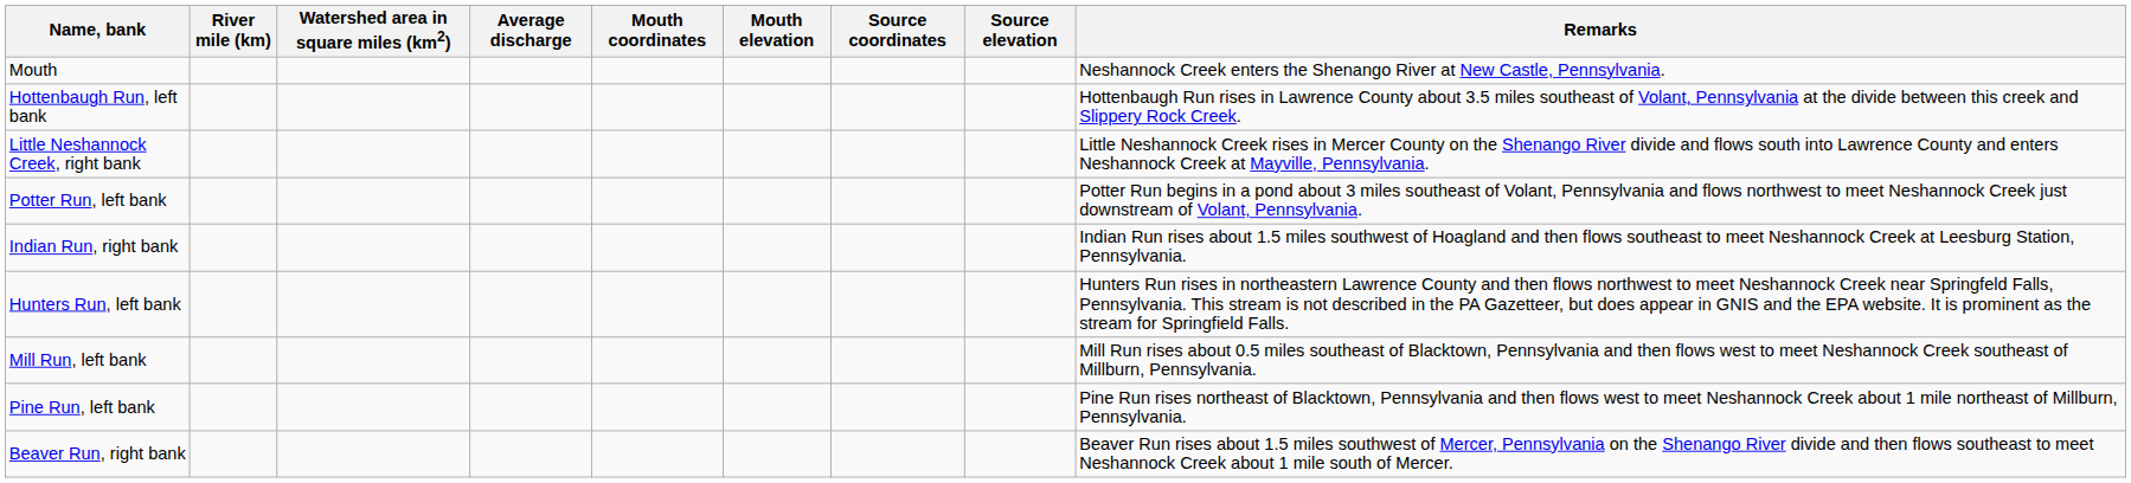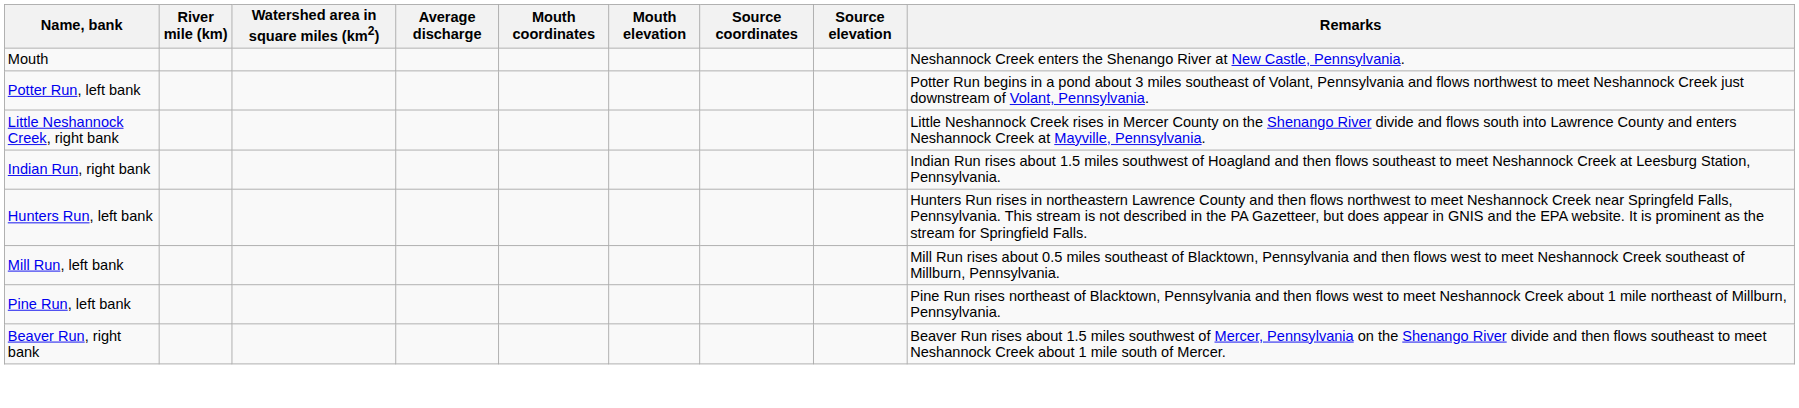- row: Hottenbaugh Run, left bank | Hottenbaugh Run rises in Lawrence County about 3.5 miles southeast of Volant, Pennsylvania at the divide between this creek and Slippery Rock Creek.
rows swapped: Little Neshannock Creek, right bank <-> Potter Run, left bank
